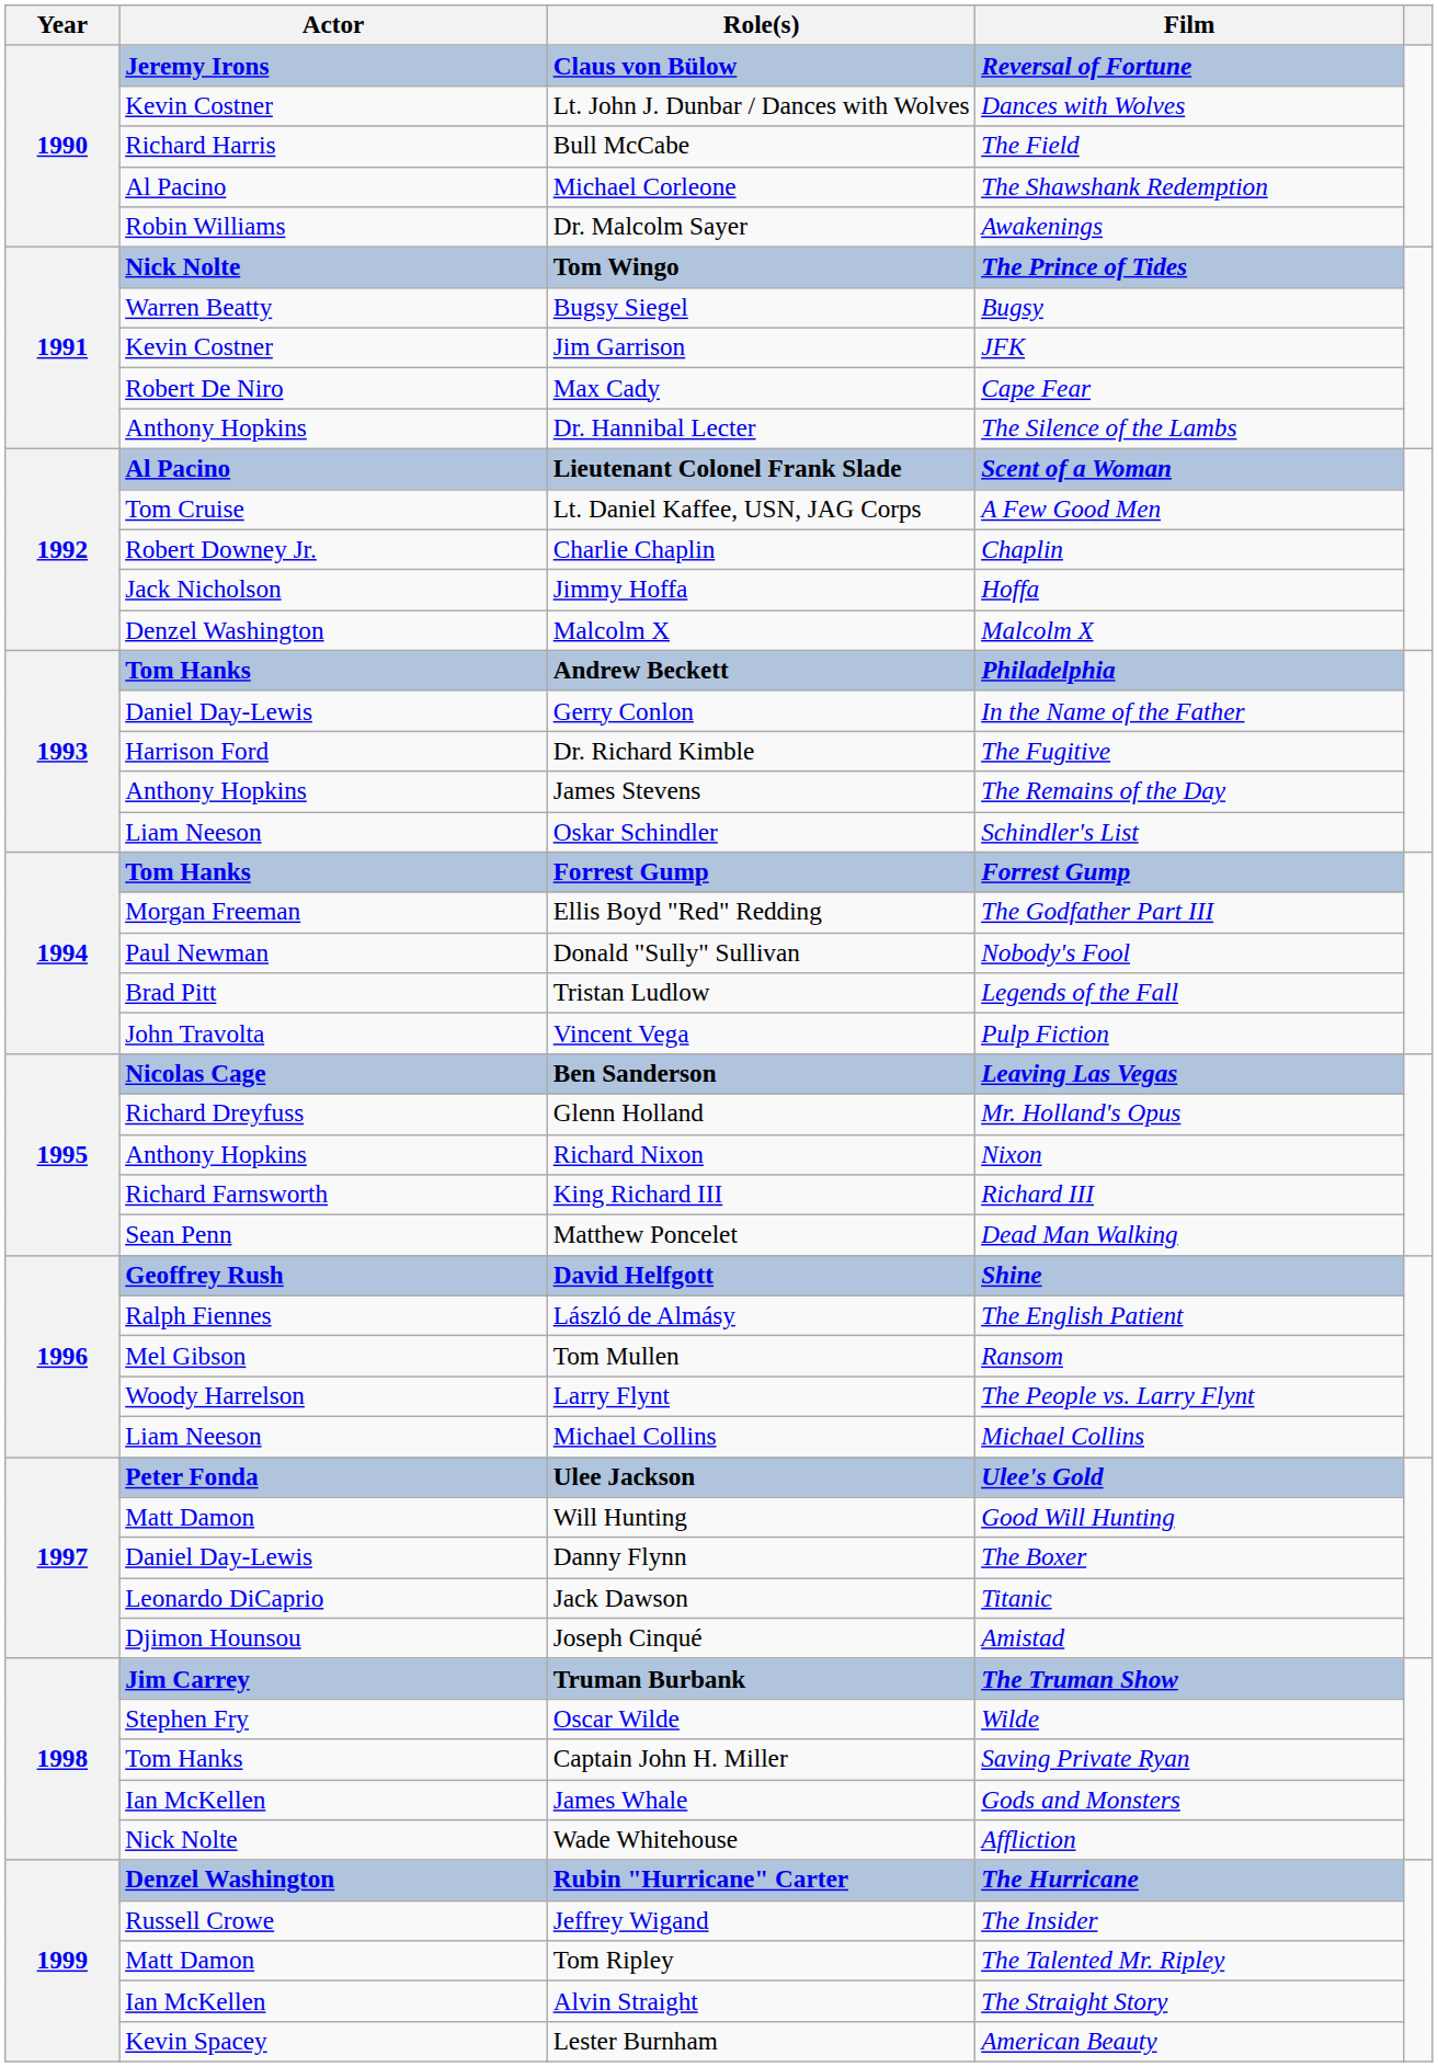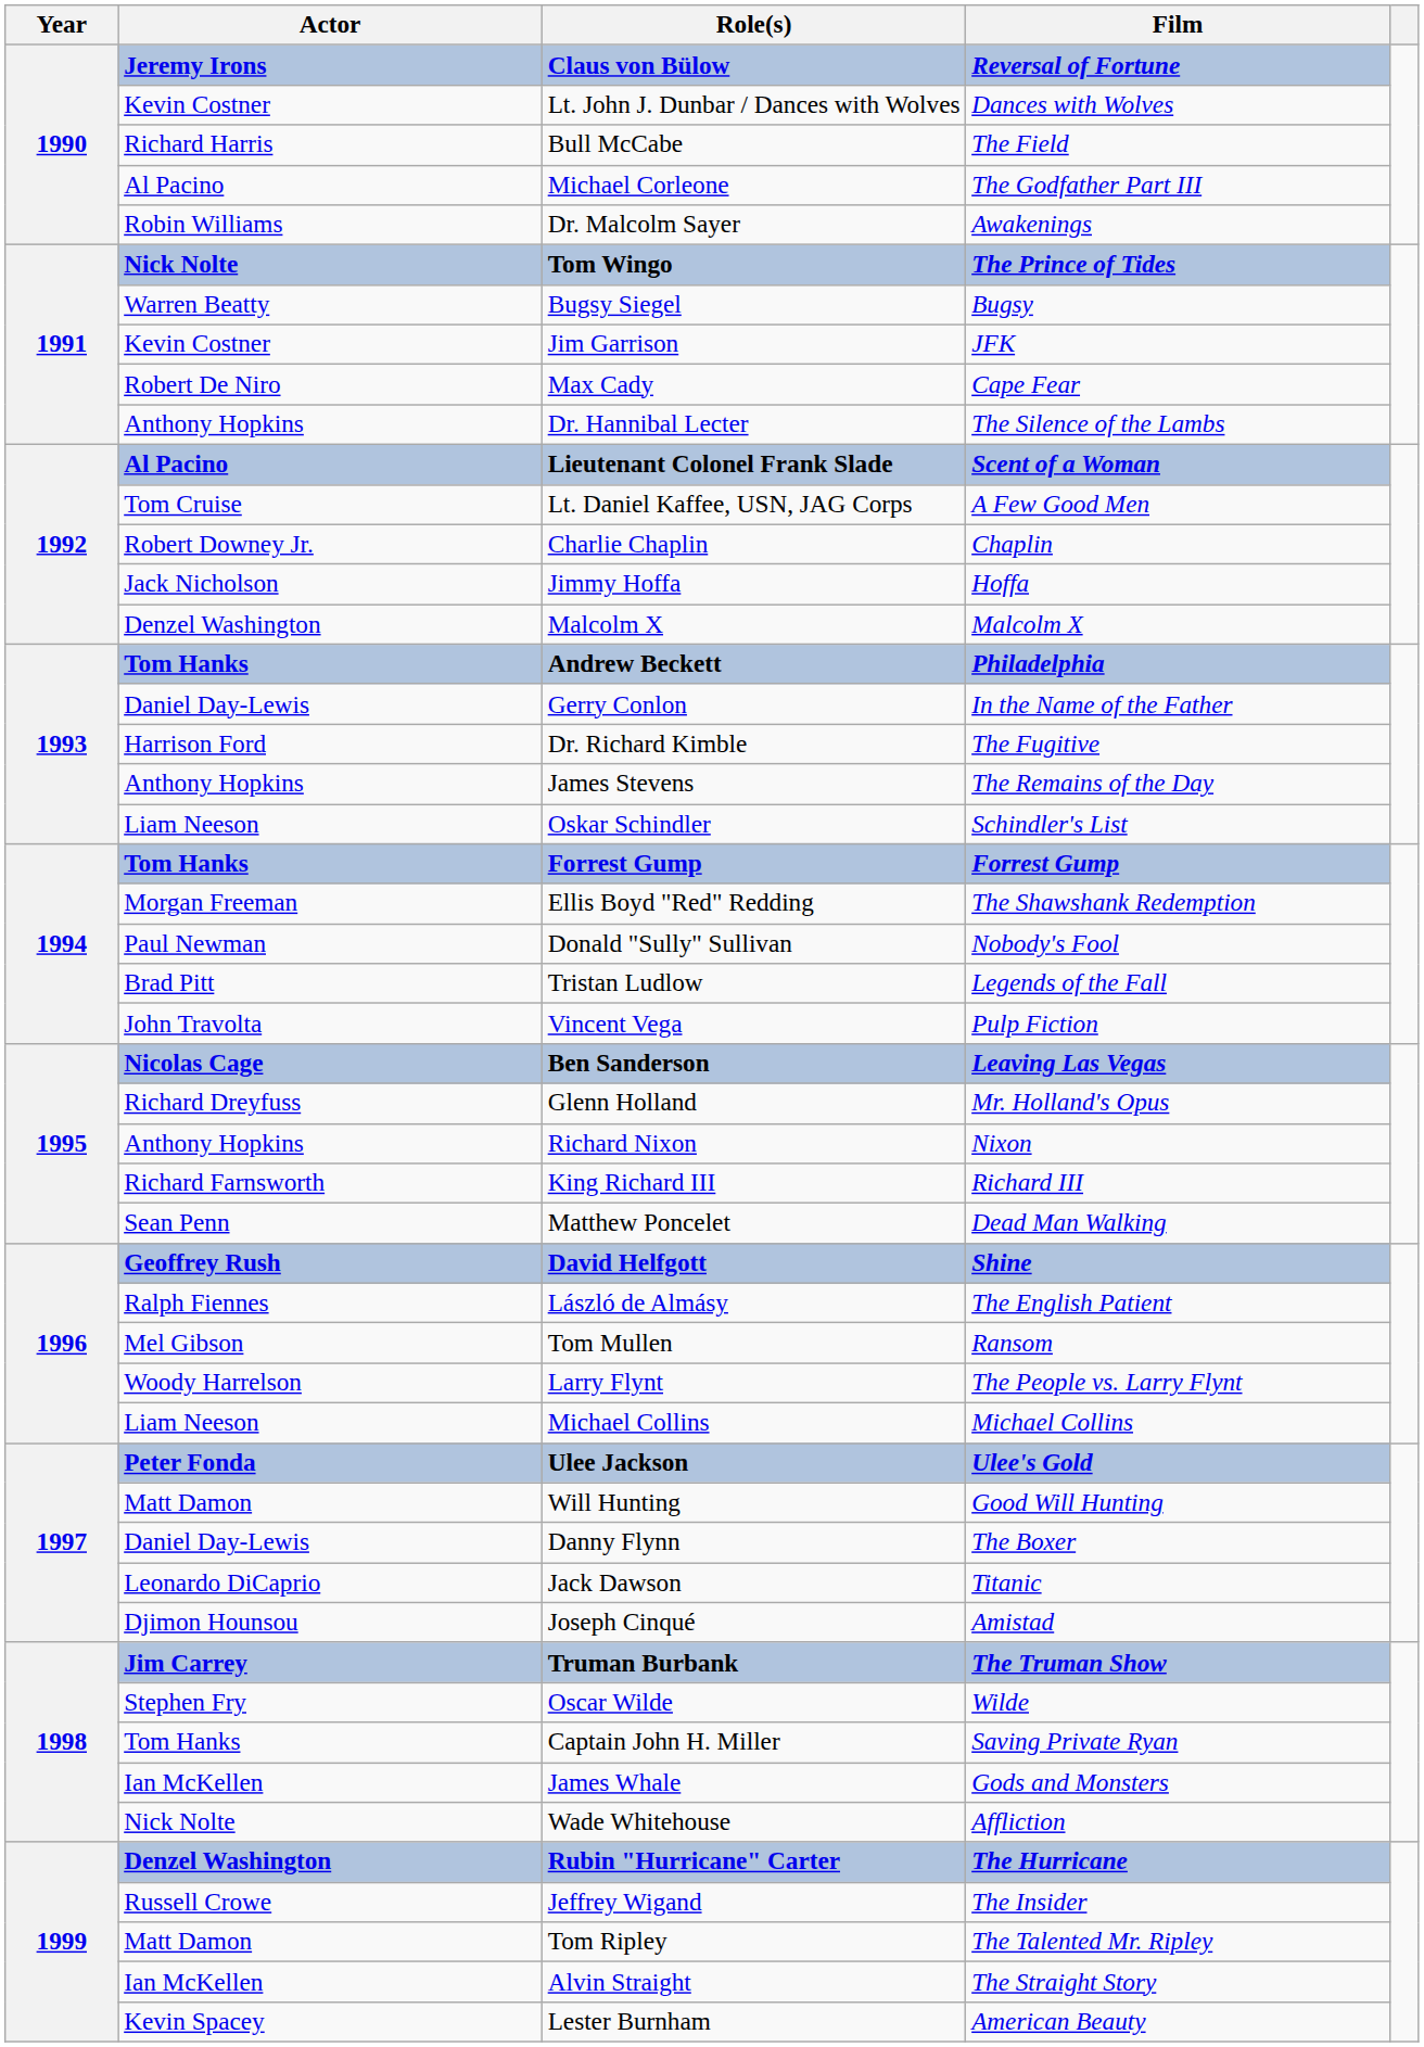Michael Corleone | Film: The Shawshank Redemption -> The Godfather Part III
Ellis Boyd "Red" Redding | Film: The Godfather Part III -> The Shawshank Redemption
